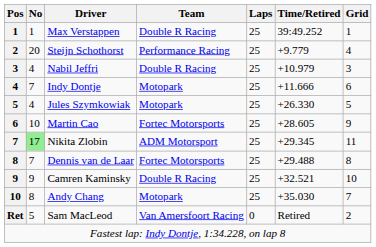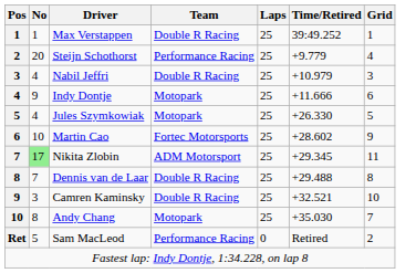Indy Dontje | No: 7 -> 9
Martin Cao | Time/Retired: +28.605 -> +28.602
Dennis van de Laar | Team: Fortec Motorsports -> Double R Racing
Camren Kaminsky | No: 9 -> 3
Sam MacLeod | Team: Van Amersfoort Racing -> Performance Racing
